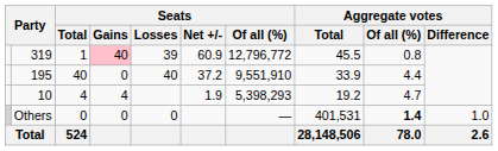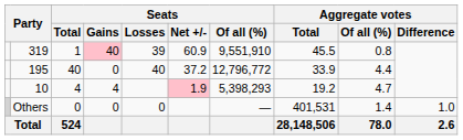319 | Seats / Of all (%): 12,796,772 -> 9,551,910
195 | Seats / Of all (%): 9,551,910 -> 12,796,772
10 | Seats / Net +/-: no background -> pink background
Others | Aggregate votes / Of all (%): bold -> normal
